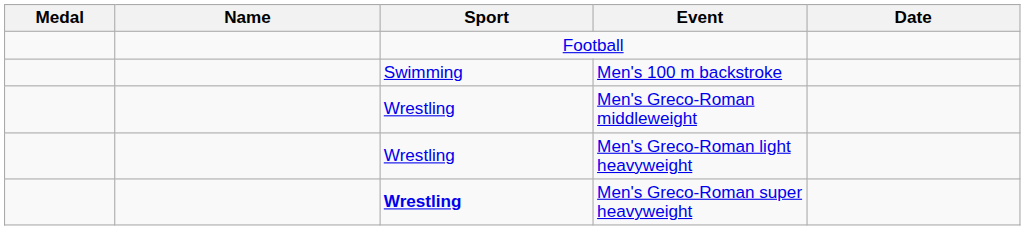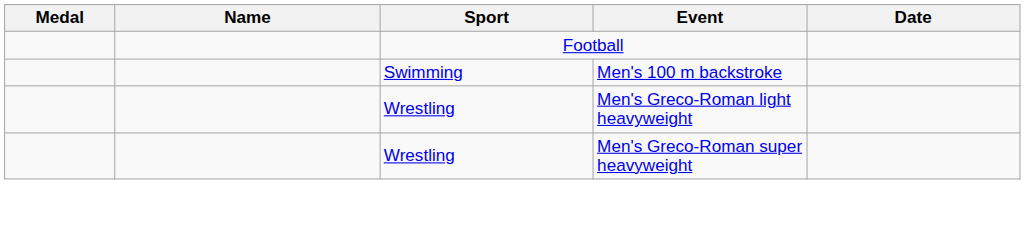- row: Wrestling | Men's Greco-Roman middleweight
Men's Greco-Roman super heavyweight | Sport: bold -> normal
